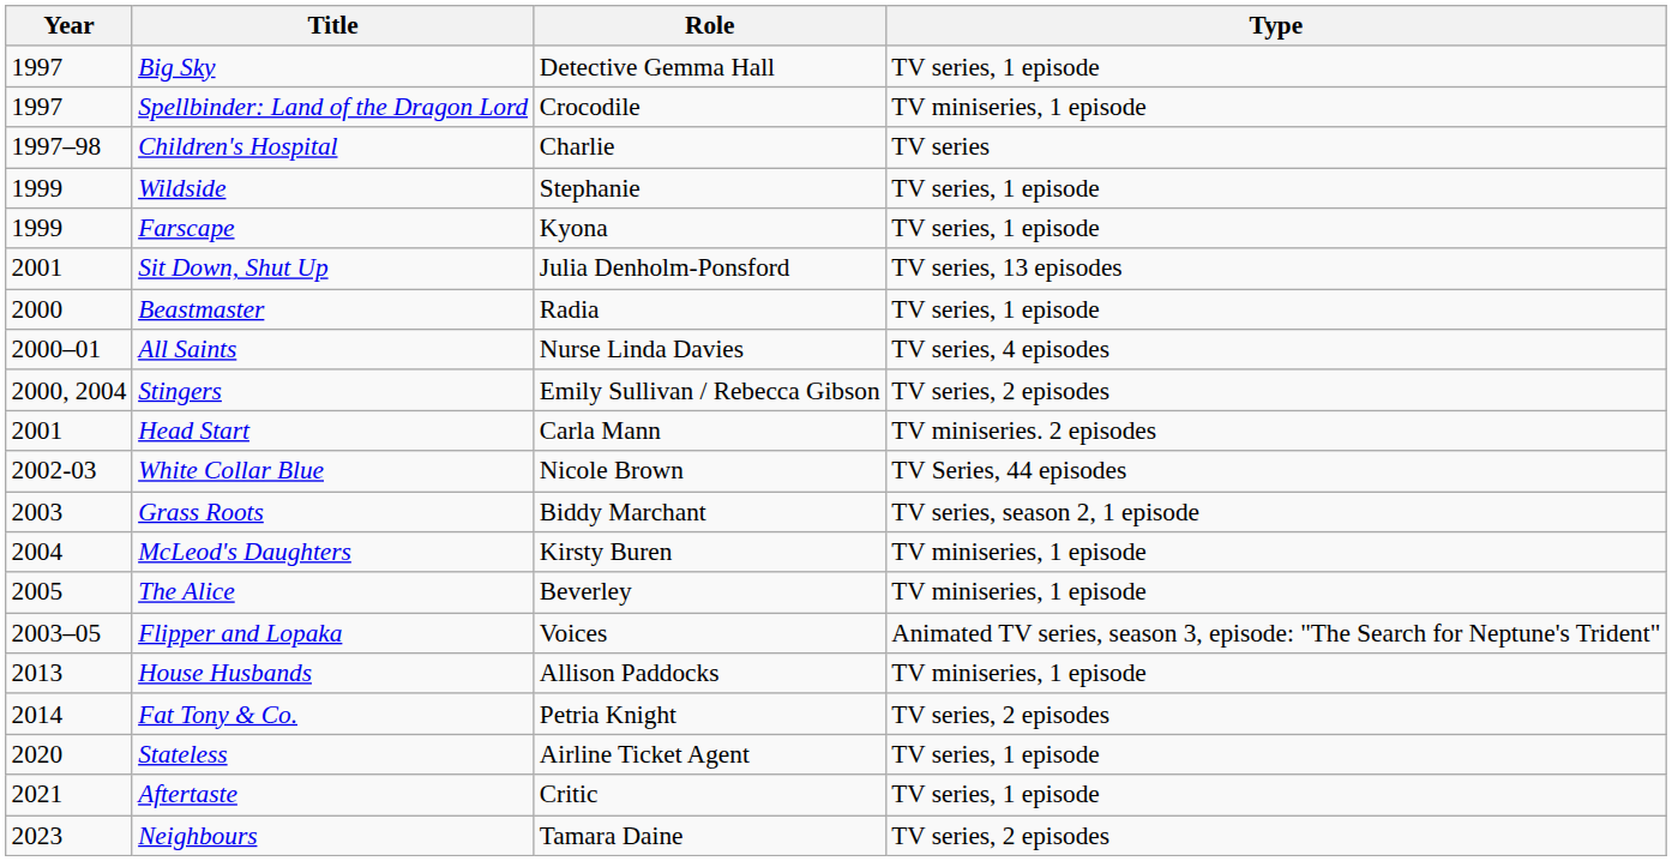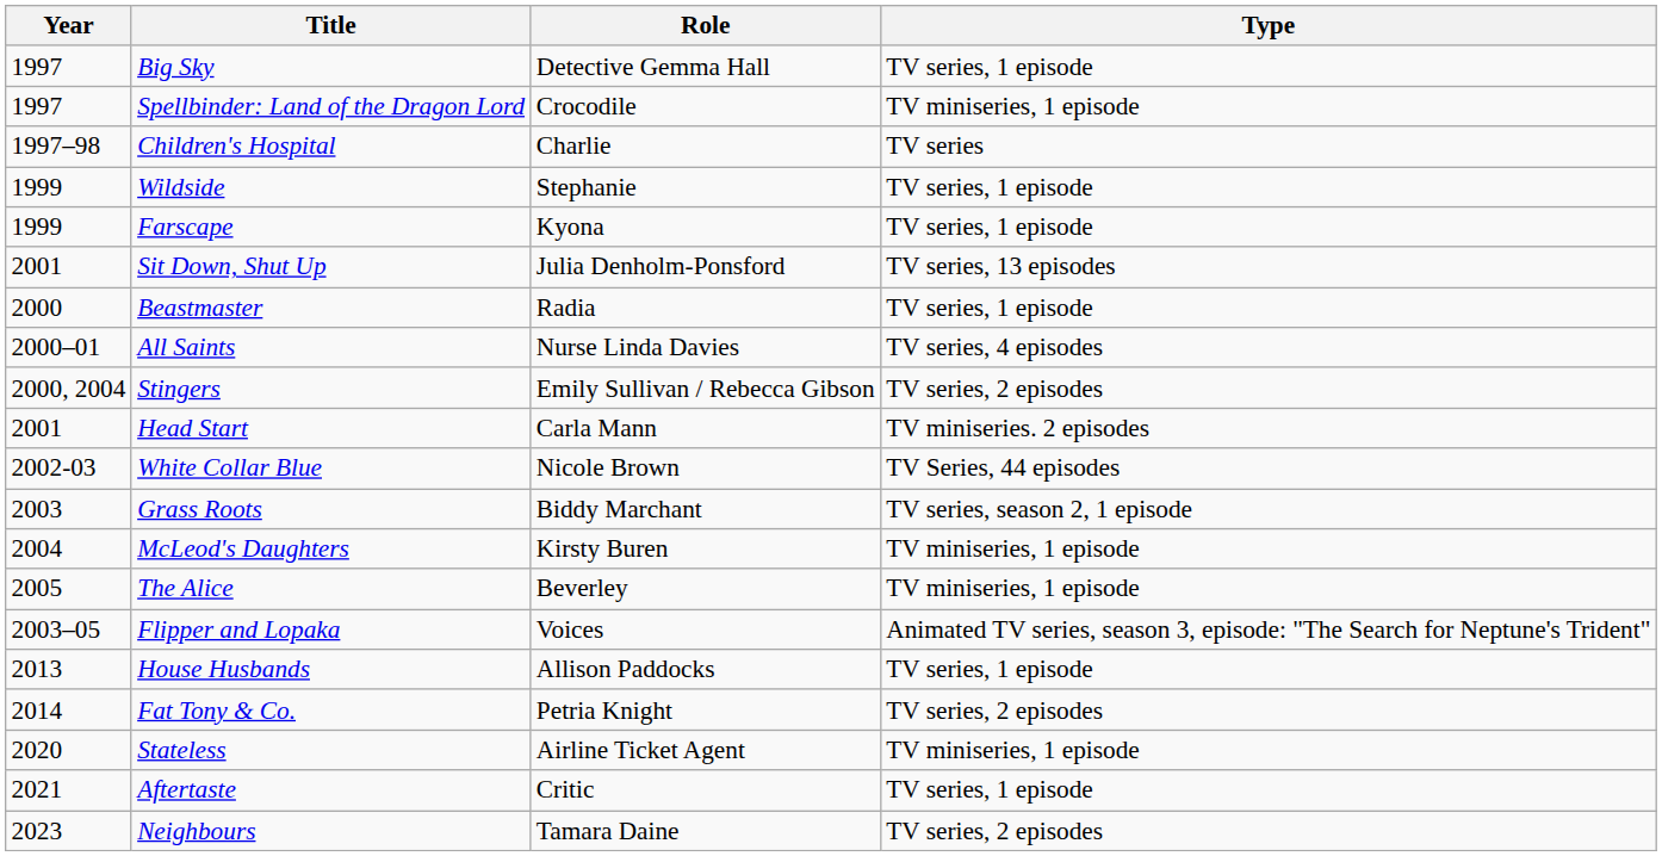House Husbands | Type: TV miniseries, 1 episode -> TV series, 1 episode
Stateless | Type: TV series, 1 episode -> TV miniseries, 1 episode
